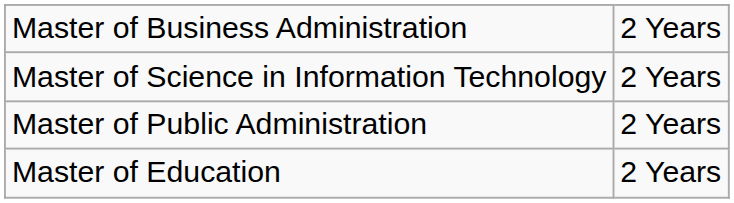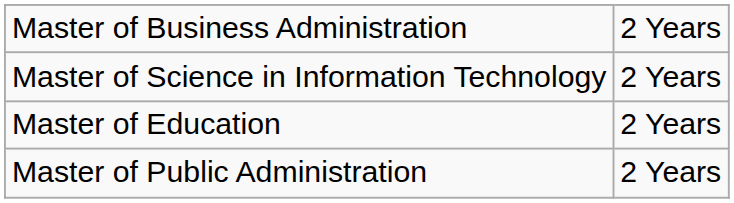rows swapped: Master of Education <-> Master of Public Administration
